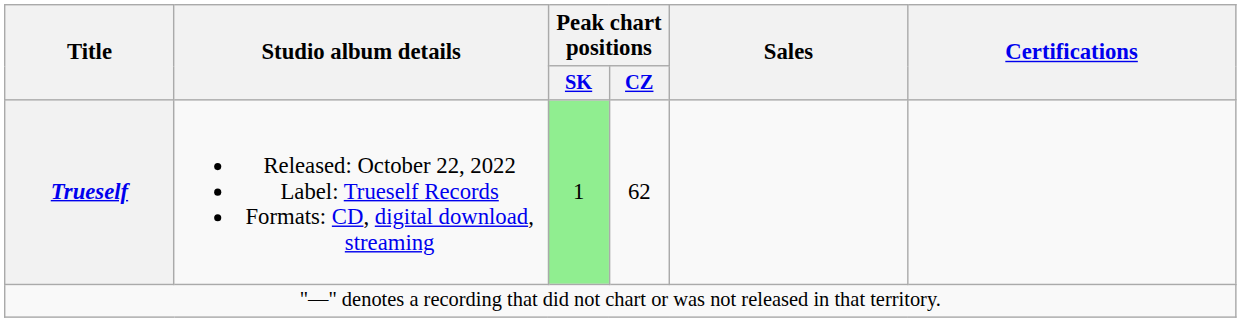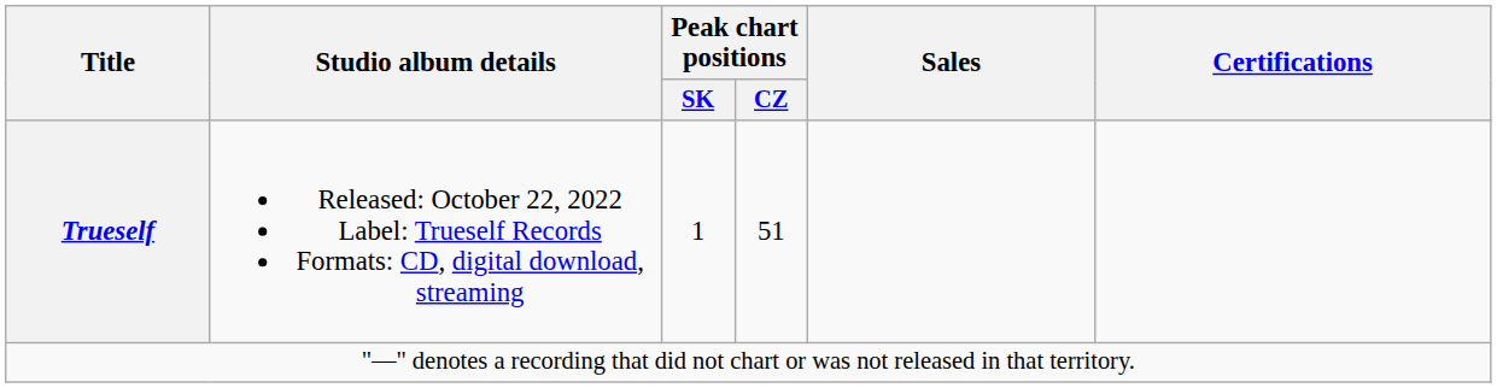Trueself | Peak chart positions / SK: lightgreen background -> no background
Trueself | Peak chart positions / CZ: 62 -> 51
